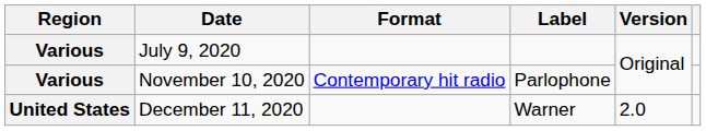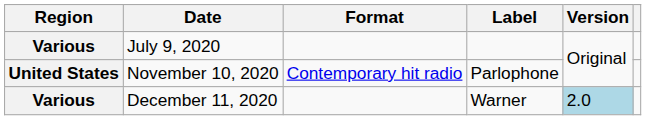November 10, 2020 | Region: Various -> United States
December 11, 2020 | Region: United States -> Various
December 11, 2020 | Version: no background -> lightblue background
